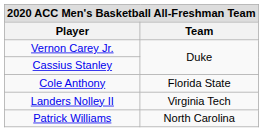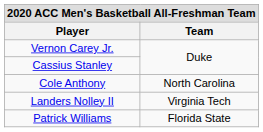Cole Anthony | Team: Florida State -> North Carolina
Patrick Williams | Team: North Carolina -> Florida State
